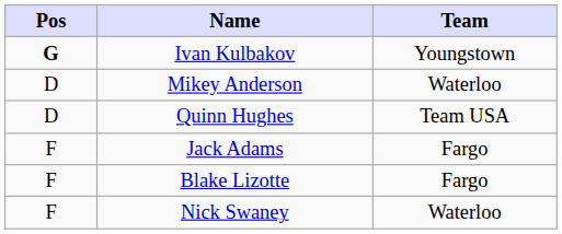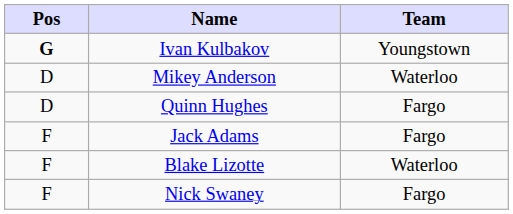Quinn Hughes | Team: Team USA -> Fargo
Blake Lizotte | Team: Fargo -> Waterloo
Nick Swaney | Team: Waterloo -> Fargo
